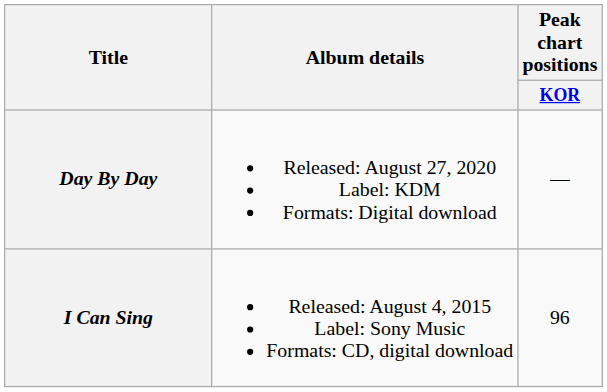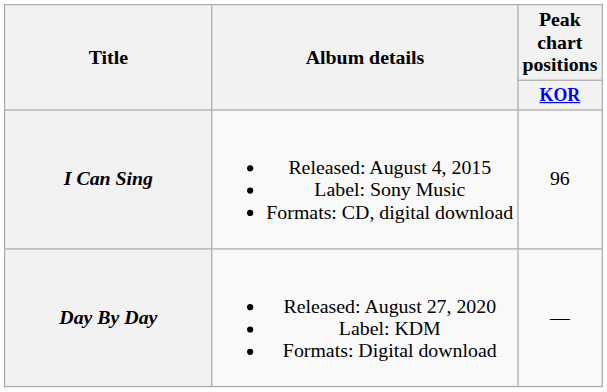rows swapped: I Can Sing <-> Day By Day
